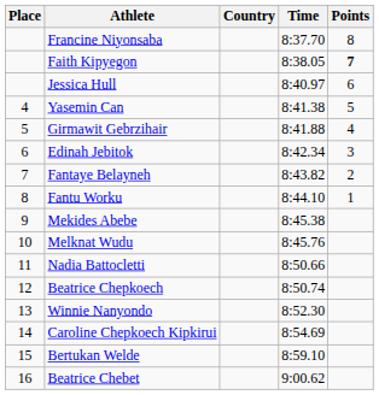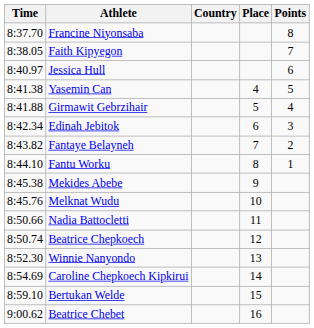columns swapped: Place <-> Time
Faith Kipyegon | Points: bold -> normal
